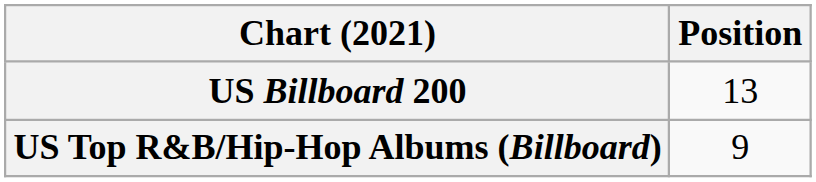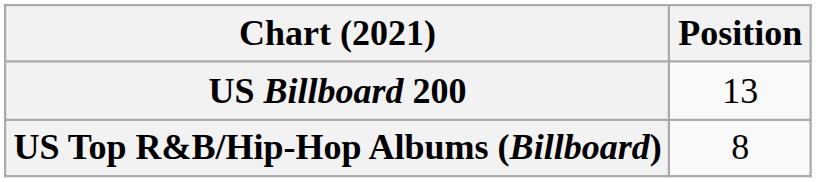US Top R&B/Hip-Hop Albums (Billboard) | Position: 9 -> 8
